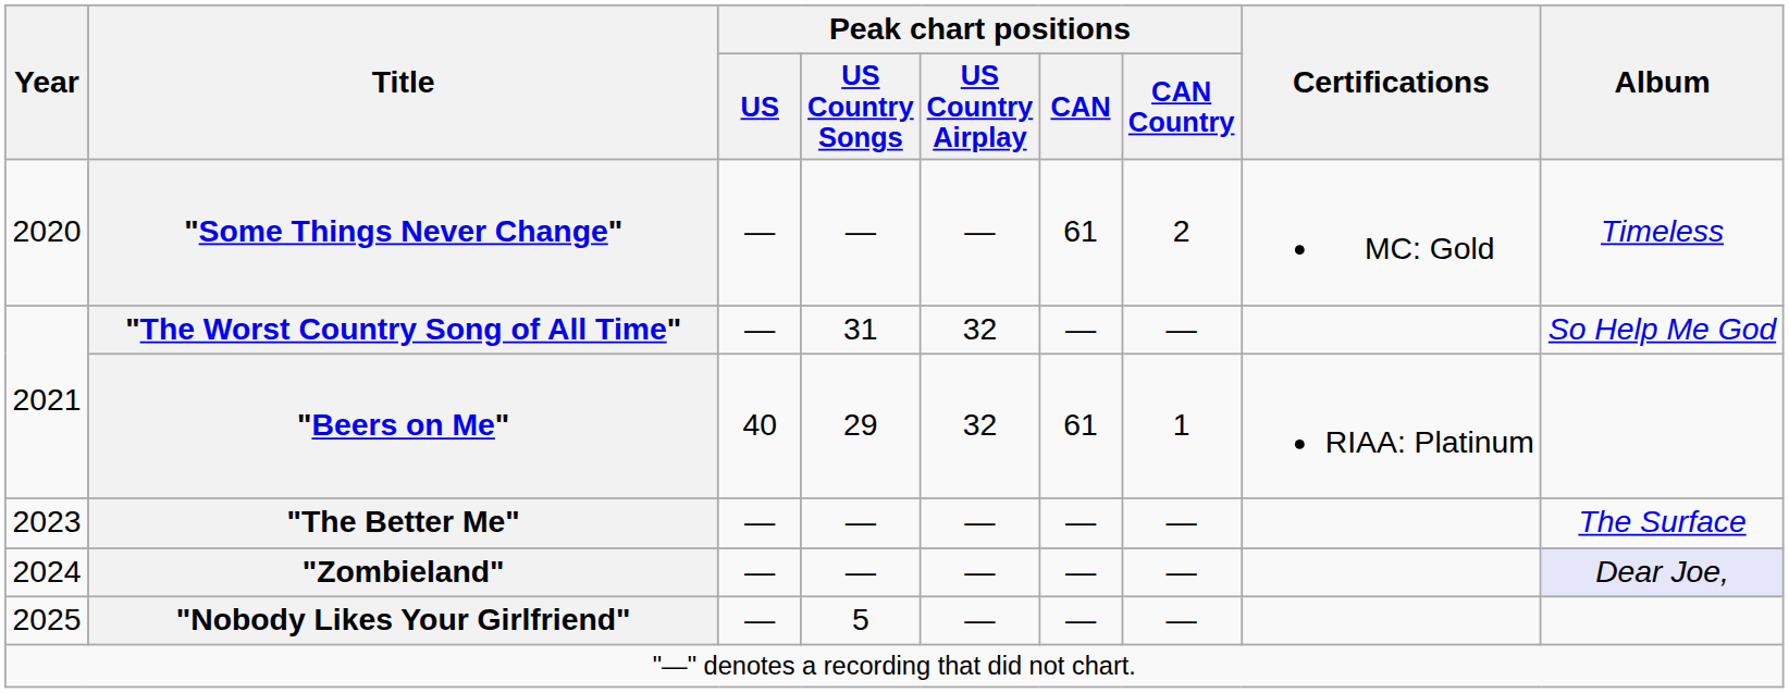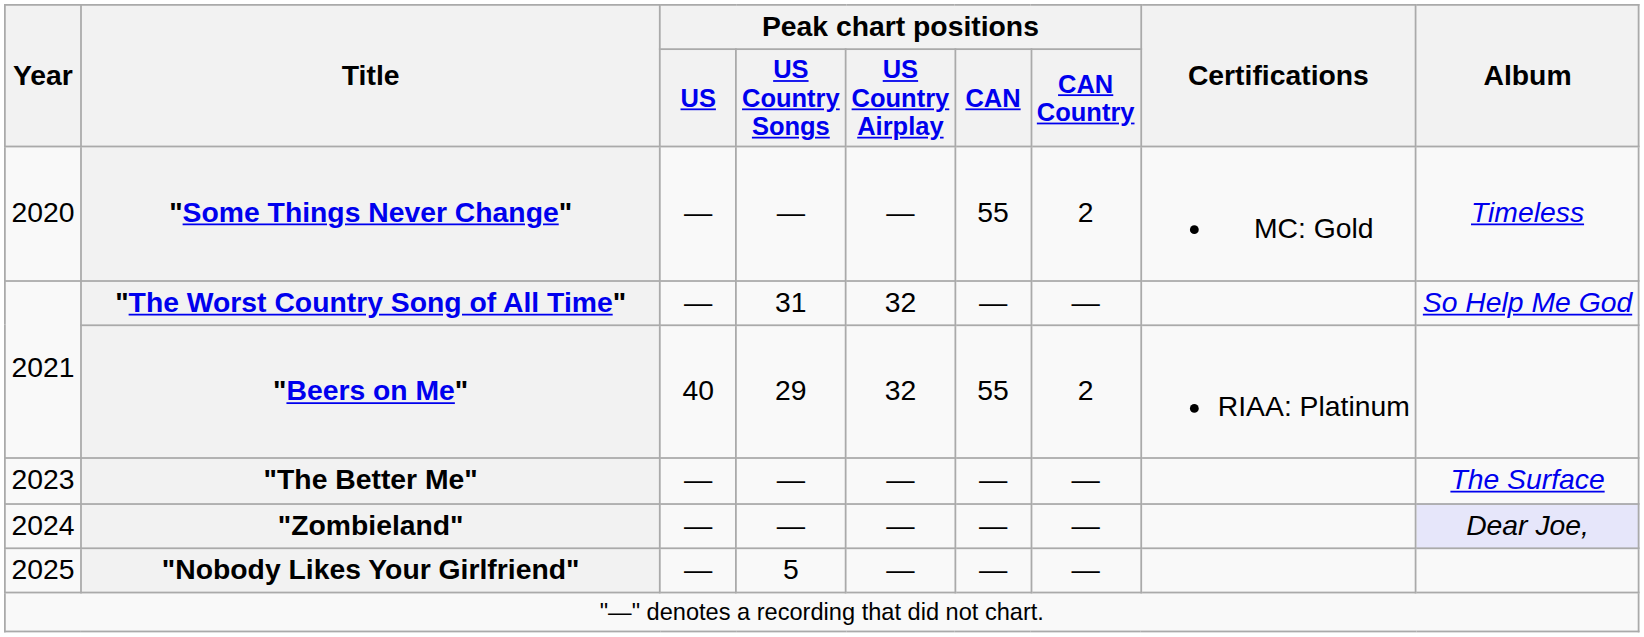"Some Things Never Change" | Peak chart positions / CAN: 61 -> 55
"Beers on Me" | Peak chart positions / CAN: 61 -> 55
"Beers on Me" | Peak chart positions / CAN Country: 1 -> 2
